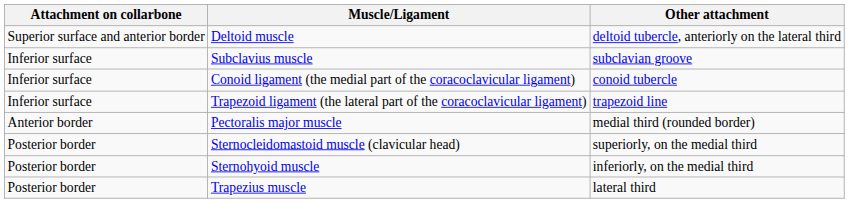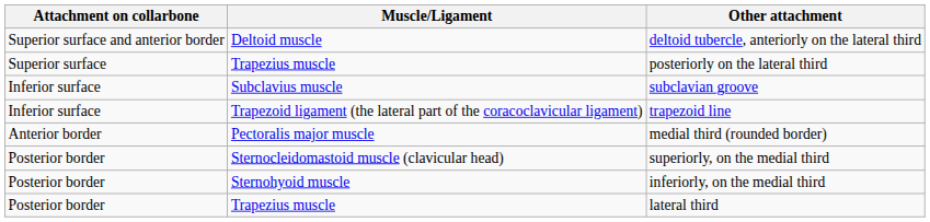+ row: Superior surface | Trapezius muscle | posteriorly on the lateral third
- row: Inferior surface | Conoid ligament (the medial part of the coracoclavicular ligament) | conoid tubercle
